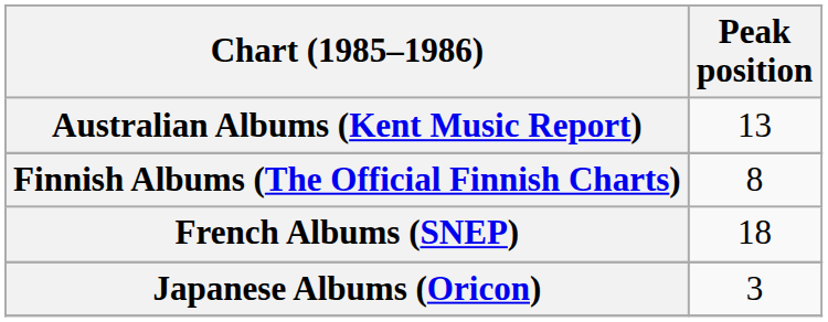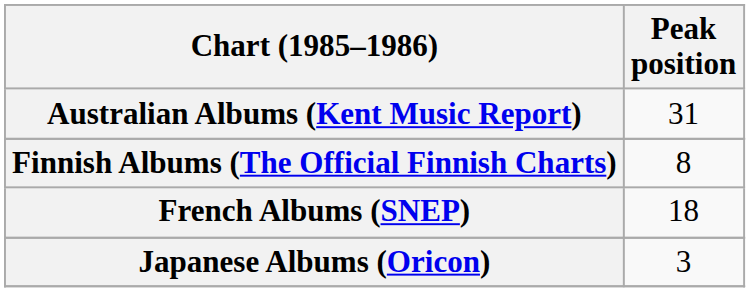Australian Albums (Kent Music Report) | Peak position: 13 -> 31
